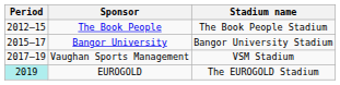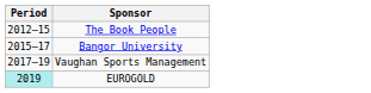- column: Stadium name | The Book People Stadium | Bangor University Stadium | VSM Stadium | The EUROGOLD Stadium
